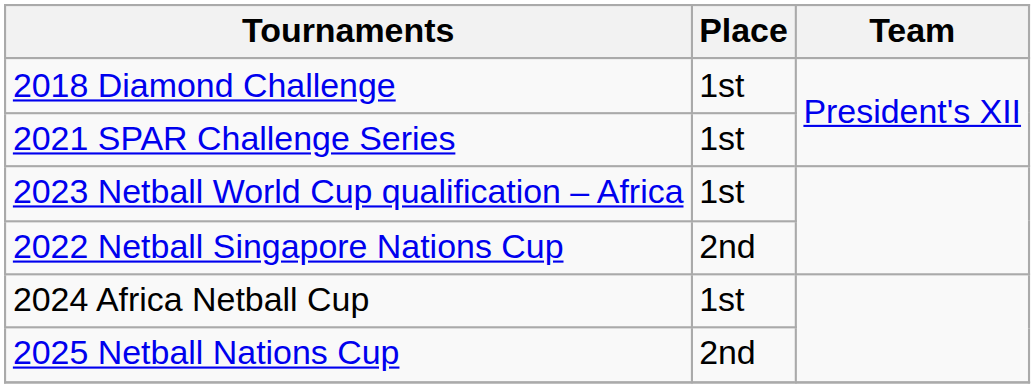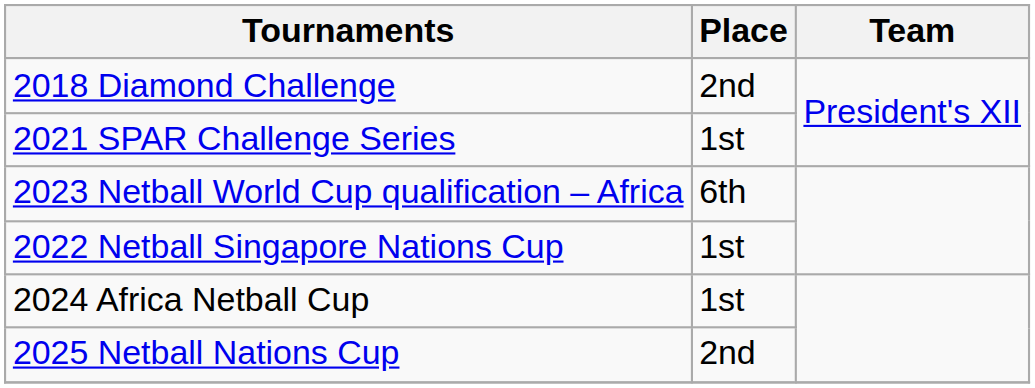2018 Diamond Challenge | Place: 1st -> 2nd
2023 Netball World Cup qualification – Africa | Place: 1st -> 6th
2022 Netball Singapore Nations Cup | Place: 2nd -> 1st
